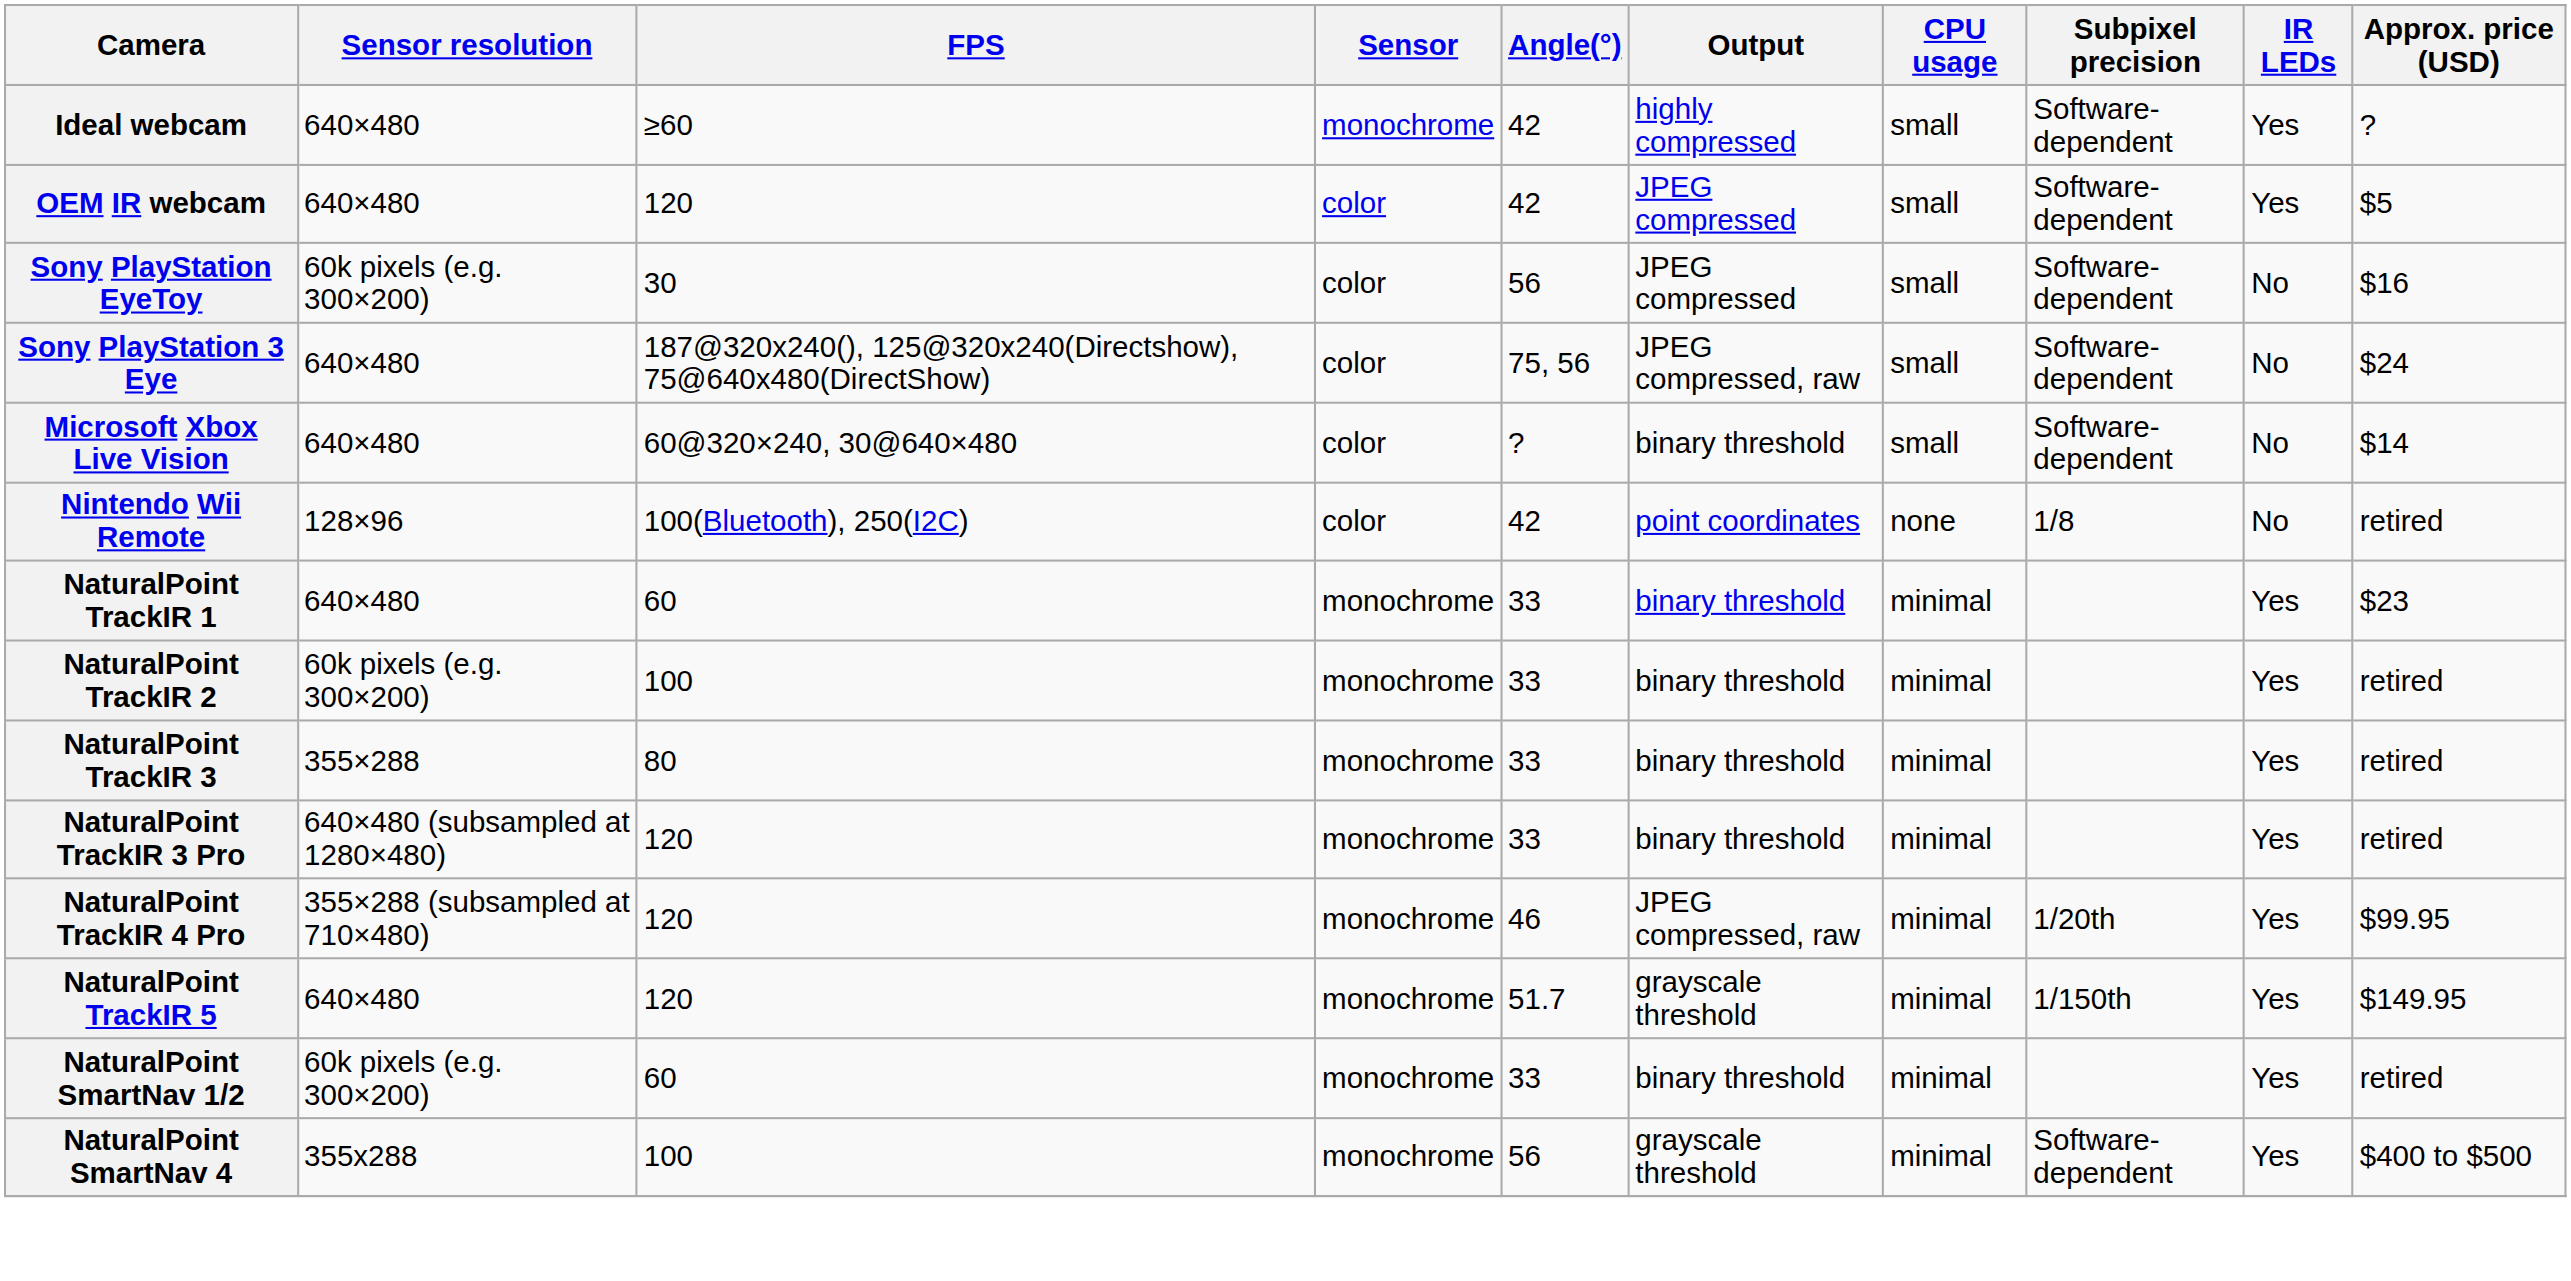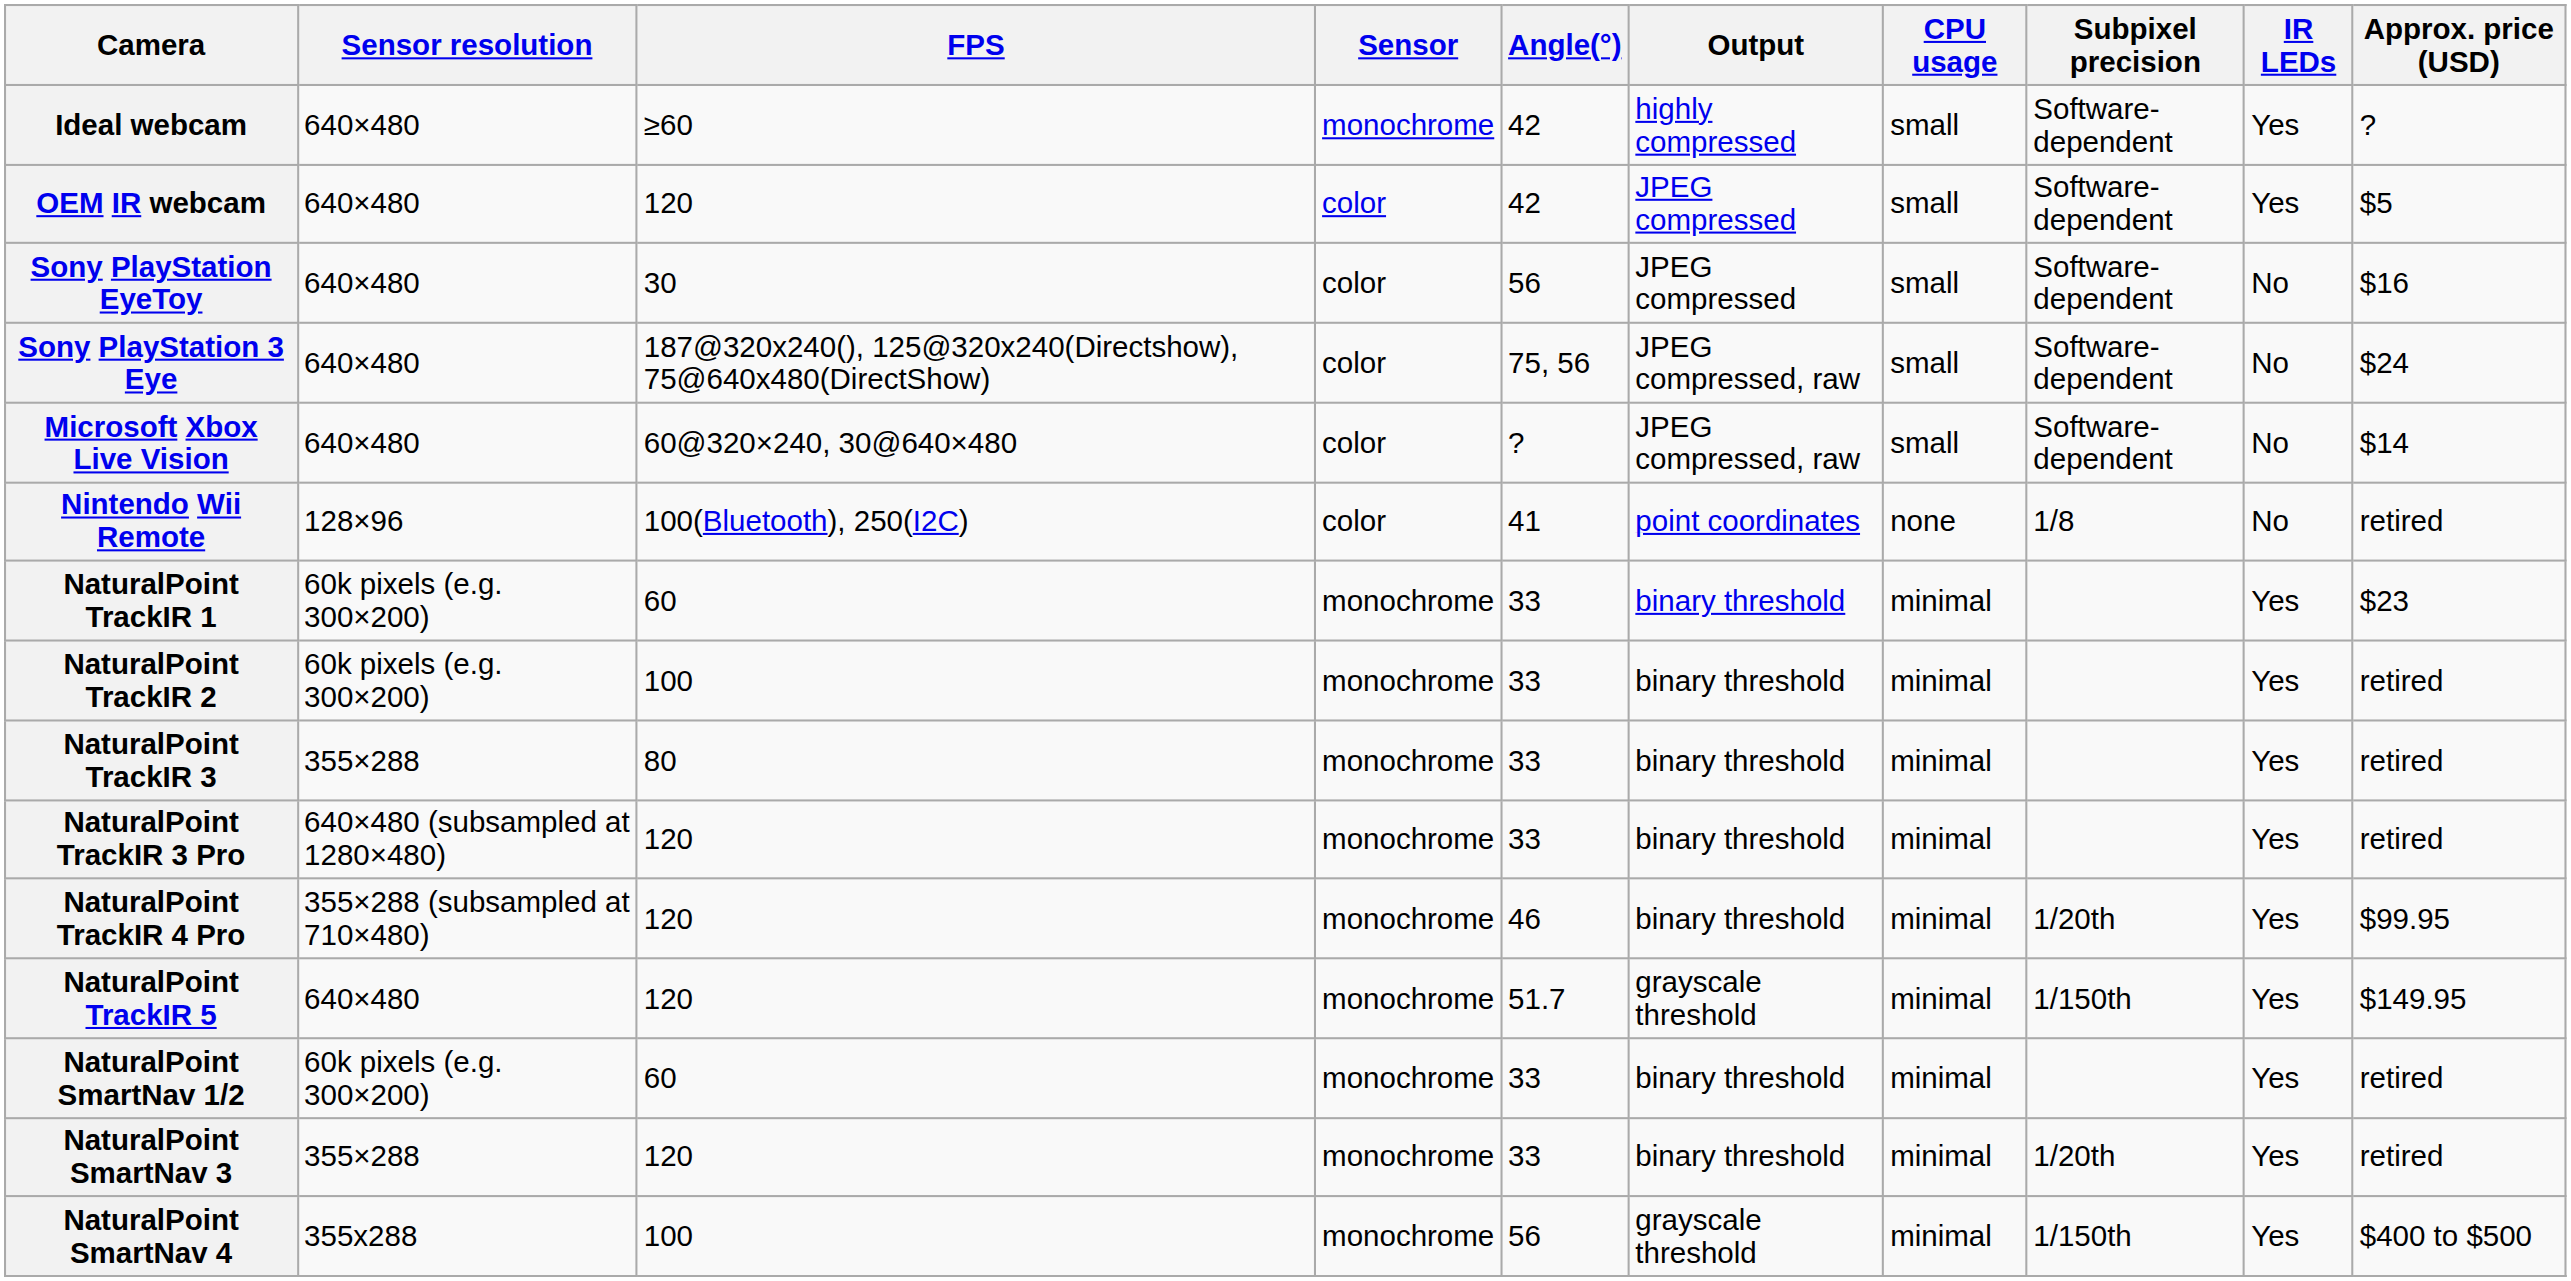Sony PlayStation EyeToy | Sensor resolution: 60k pixels (e.g. 300×200) -> 640×480
Microsoft Xbox Live Vision | Output: binary threshold -> JPEG compressed, raw
Nintendo Wii Remote | Angle(°): 42 -> 41
NaturalPoint TrackIR 1 | Sensor resolution: 640×480 -> 60k pixels (e.g. 300×200)
NaturalPoint TrackIR 4 Pro | Output: JPEG compressed, raw -> binary threshold
+ row: NaturalPoint SmartNav 3 | 355×288 | 120 | monochrome | 33 | binary threshold | minimal | 1/20th | Yes | retired
NaturalPoint SmartNav 4 | Subpixel precision: Software-dependent -> 1/150th
